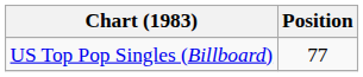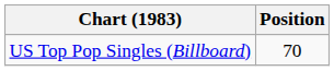US Top Pop Singles (Billboard) | Position: 77 -> 70
